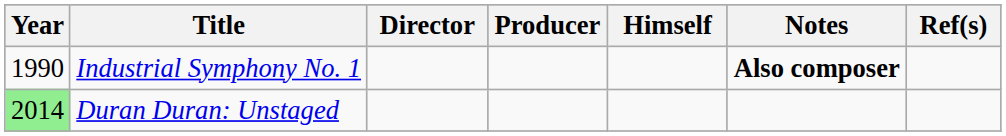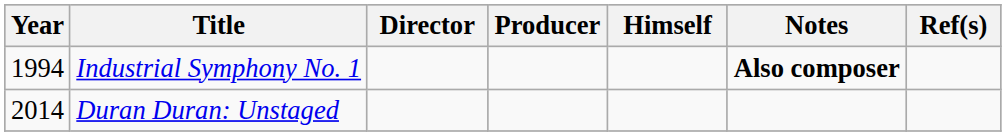Industrial Symphony No. 1 | Year: 1990 -> 1994
Duran Duran: Unstaged | Year: lightgreen background -> no background
